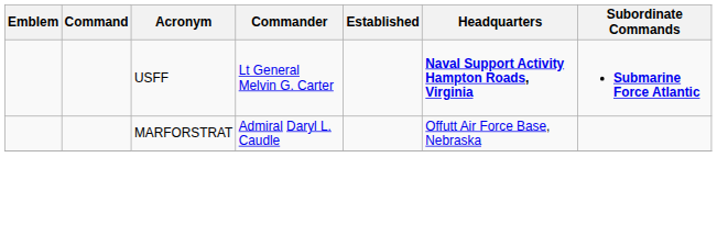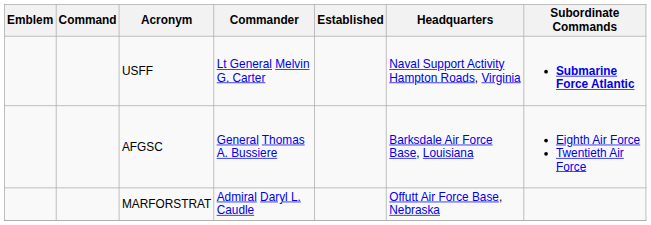USFF | Headquarters: bold -> normal
+ row: AFGSC | General Thomas A. Bussiere | Barksdale Air Force Base, Louisiana | Eighth Air Force Twentieth Air Force
